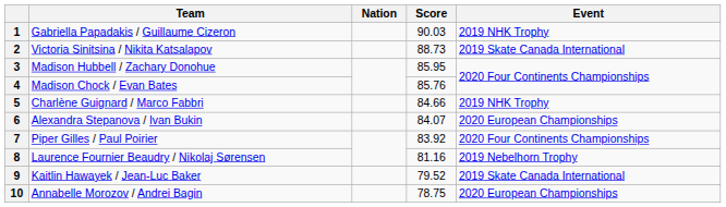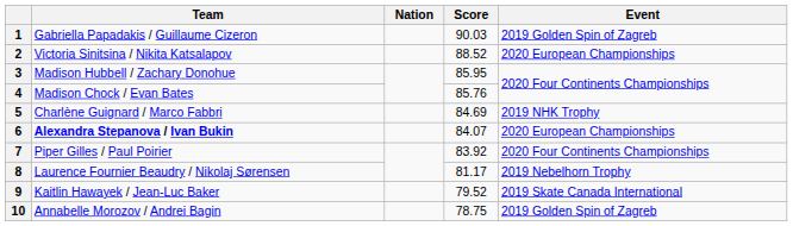1 | Event: 2019 NHK Trophy -> 2019 Golden Spin of Zagreb
2 | Score: 88.73 -> 88.52
2 | Event: 2019 Skate Canada International -> 2020 European Championships
5 | Score: 84.66 -> 84.69
6 | Team: normal -> bold
8 | Score: 81.16 -> 81.17
10 | Event: 2020 European Championships -> 2019 Golden Spin of Zagreb
